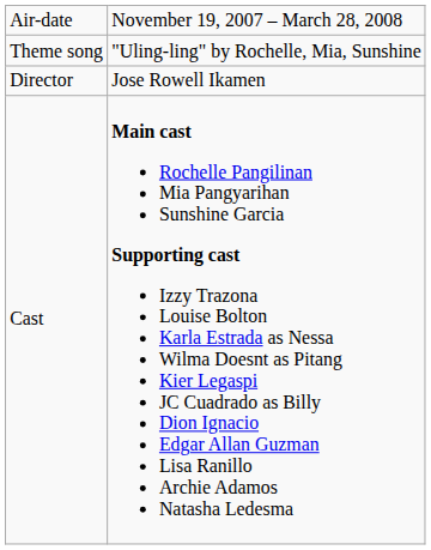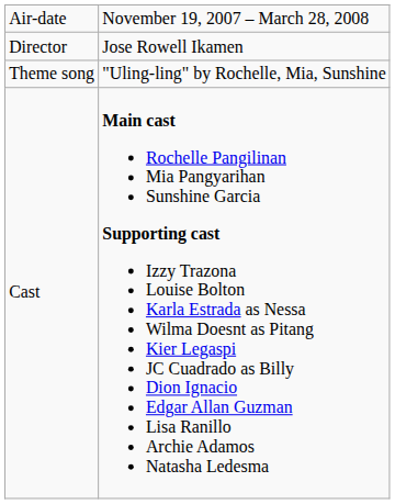rows swapped: Theme song <-> Director
